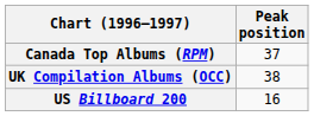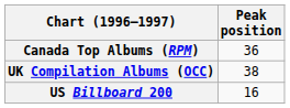Canada Top Albums (RPM) | Peak position: 37 -> 36
